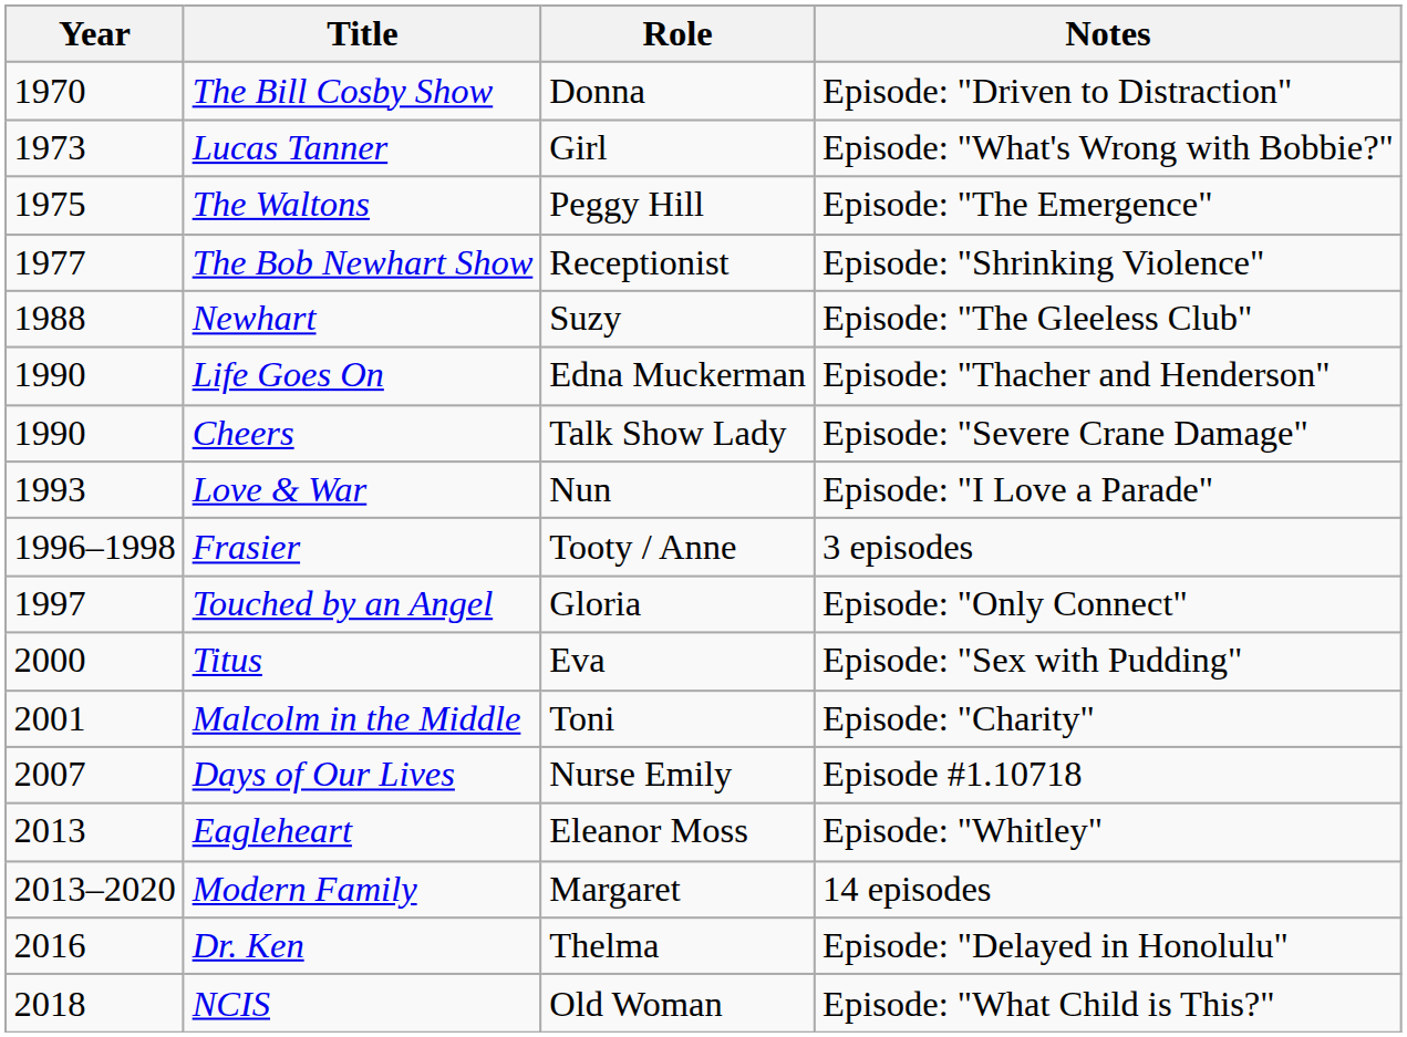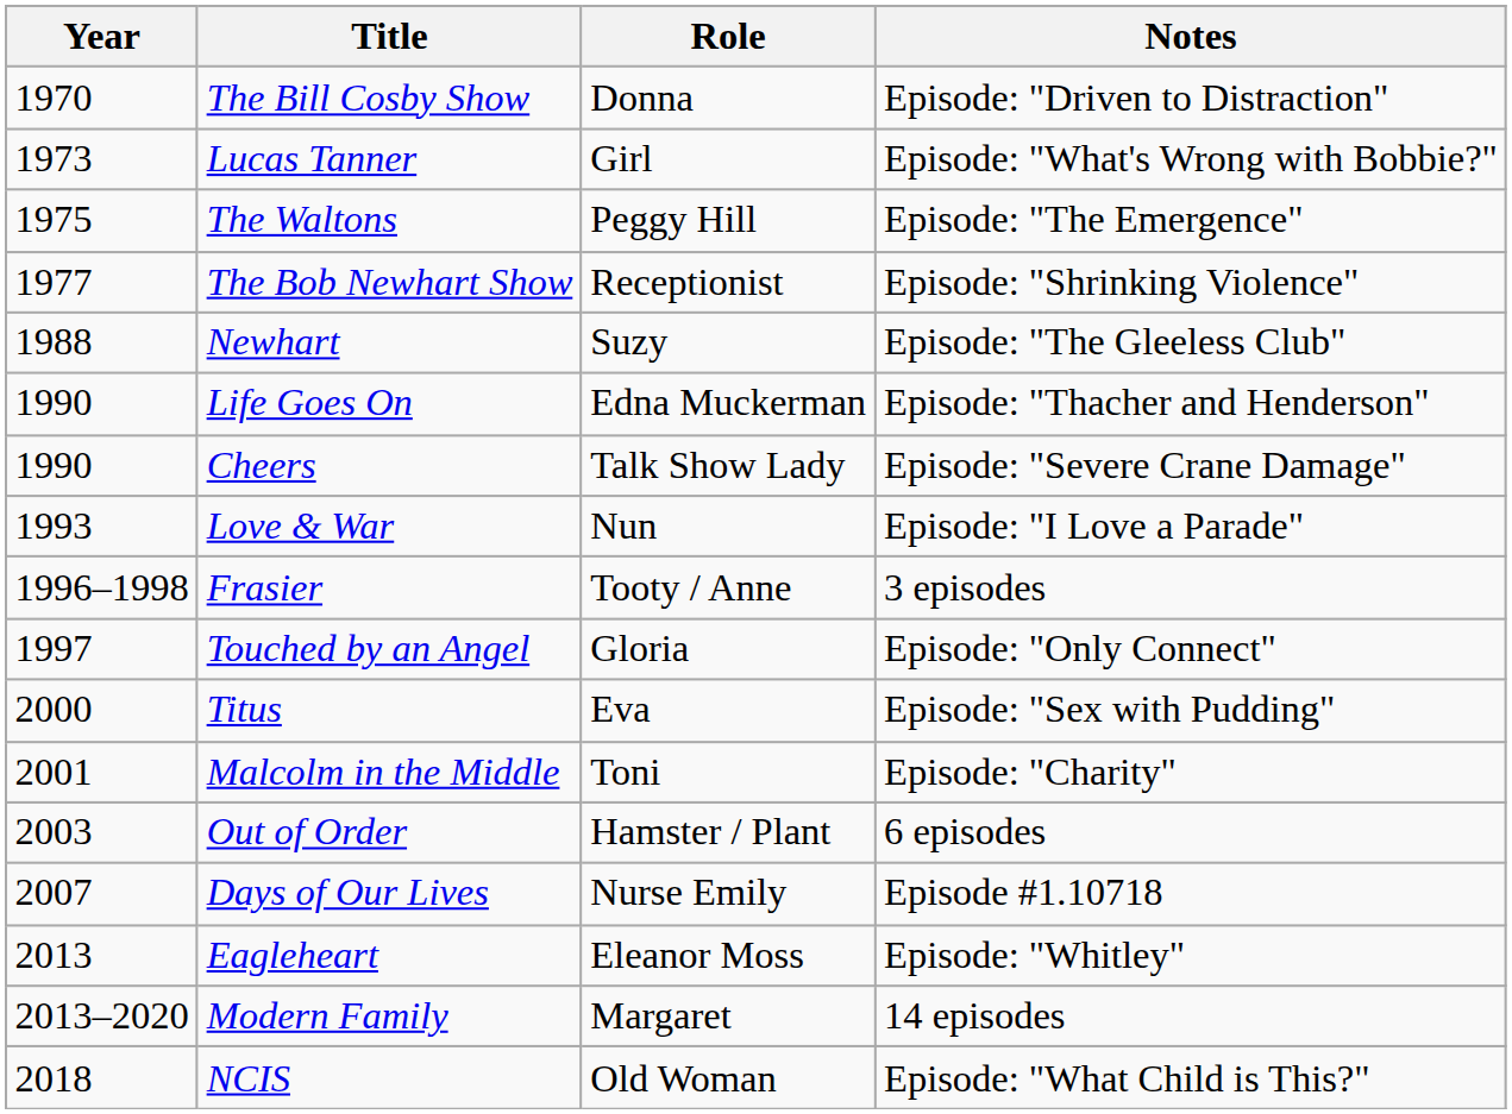+ row: 2003 | Out of Order | Hamster / Plant | 6 episodes
- row: 2016 | Dr. Ken | Thelma | Episode: "Delayed in Honolulu"
